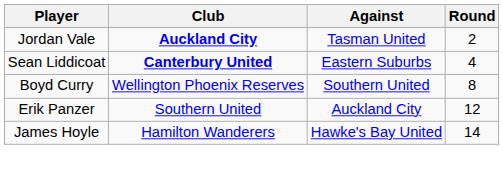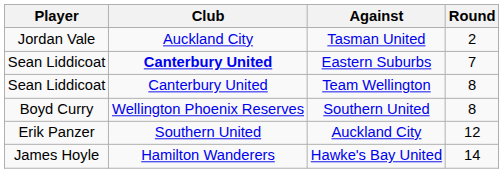Tasman United | Club: bold -> normal
Eastern Suburbs | Round: 4 -> 7
+ row: Sean Liddicoat | Canterbury United | Team Wellington | 8
